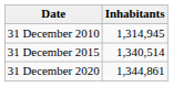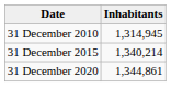31 December 2015 | Inhabitants: 1,340,514 -> 1,340,214
